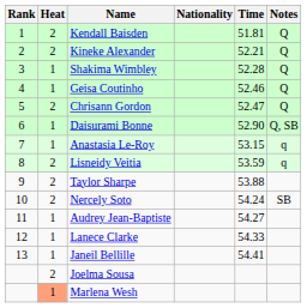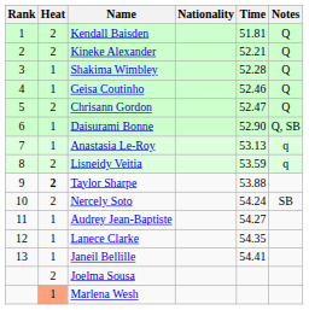Anastasia Le-Roy | Time: 53.15 -> 53.13
Taylor Sharpe | Heat: normal -> bold
Lanece Clarke | Time: 54.33 -> 54.35
